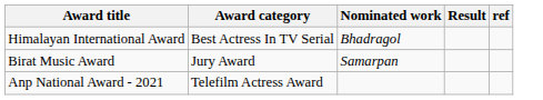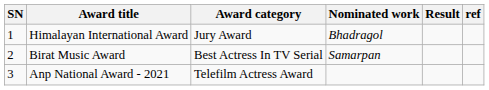+ column: SN | 1 | 2 | 3
Himalayan International Award | Award category: Best Actress In TV Serial -> Jury Award
Birat Music Award | Award category: Jury Award -> Best Actress In TV Serial
